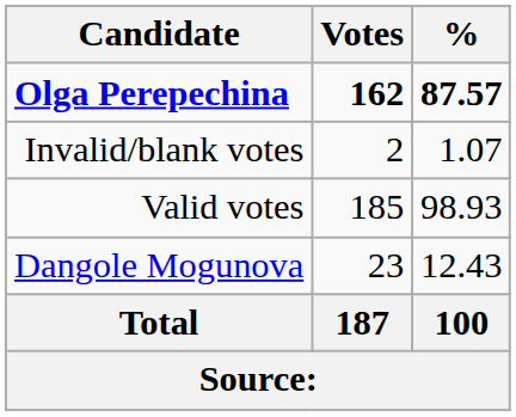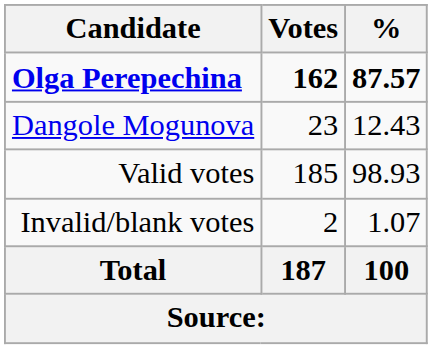rows swapped: Dangole Mogunova <-> Invalid/blank votes
